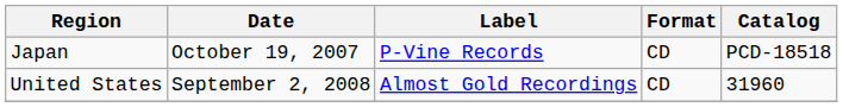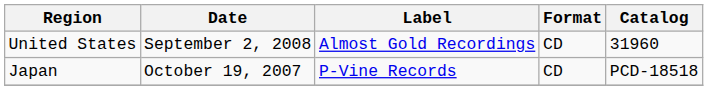rows swapped: Japan <-> United States
